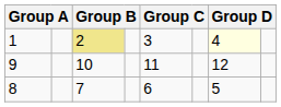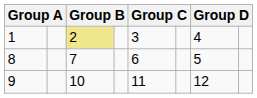1 | column 7: lightyellow background -> no background
rows swapped: 8 <-> 9
